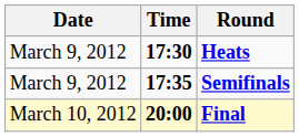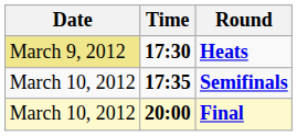Heats | Date: no background -> khaki background
Semifinals | Date: March 9, 2012 -> March 10, 2012
